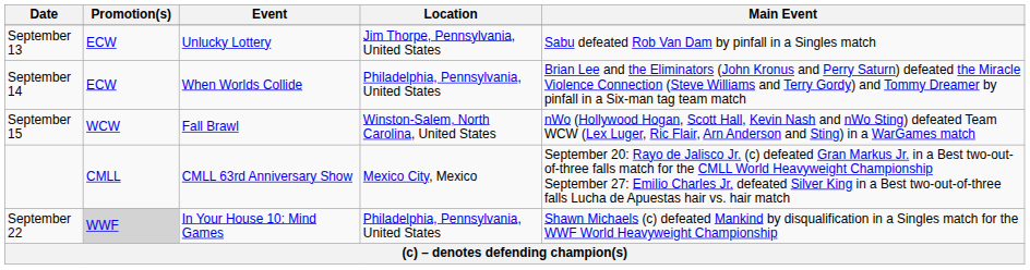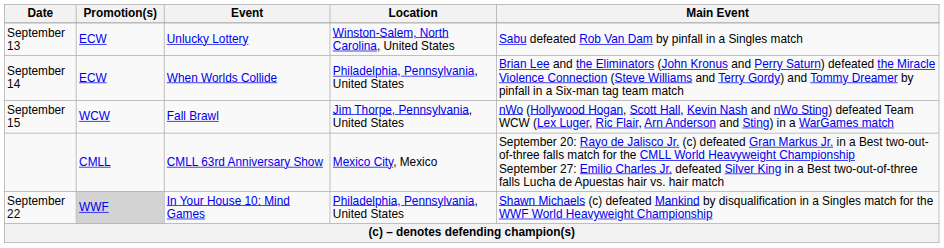September 13 | Location: Jim Thorpe, Pennsylvania, United States -> Winston-Salem, North Carolina, United States
September 15 | Location: Winston-Salem, North Carolina, United States -> Jim Thorpe, Pennsylvania, United States
